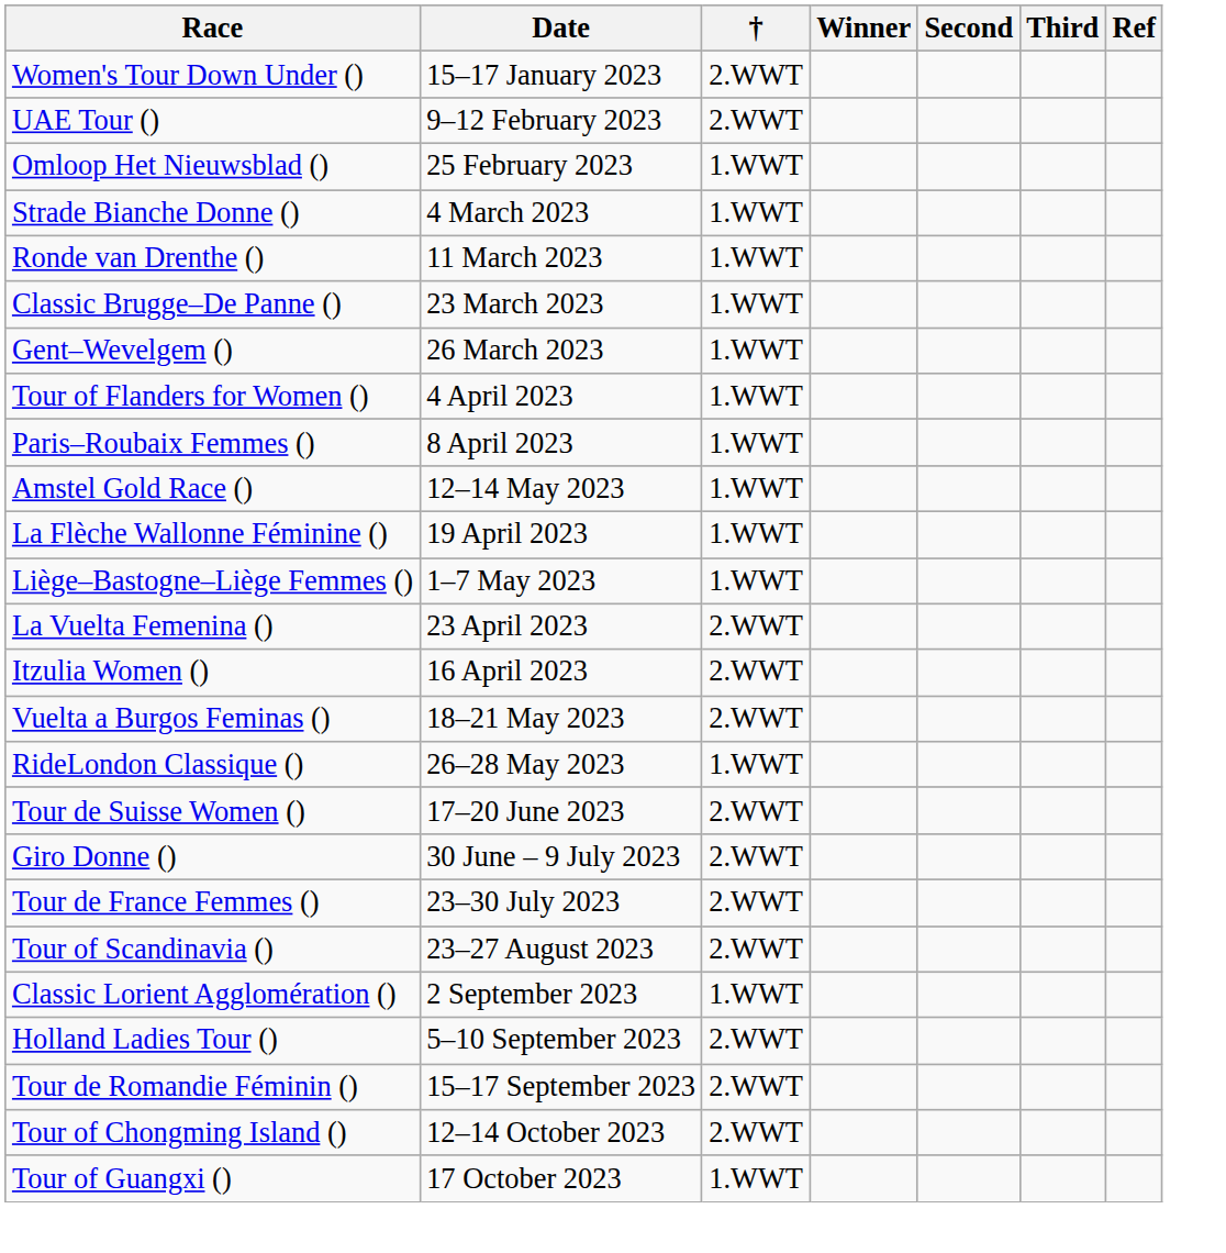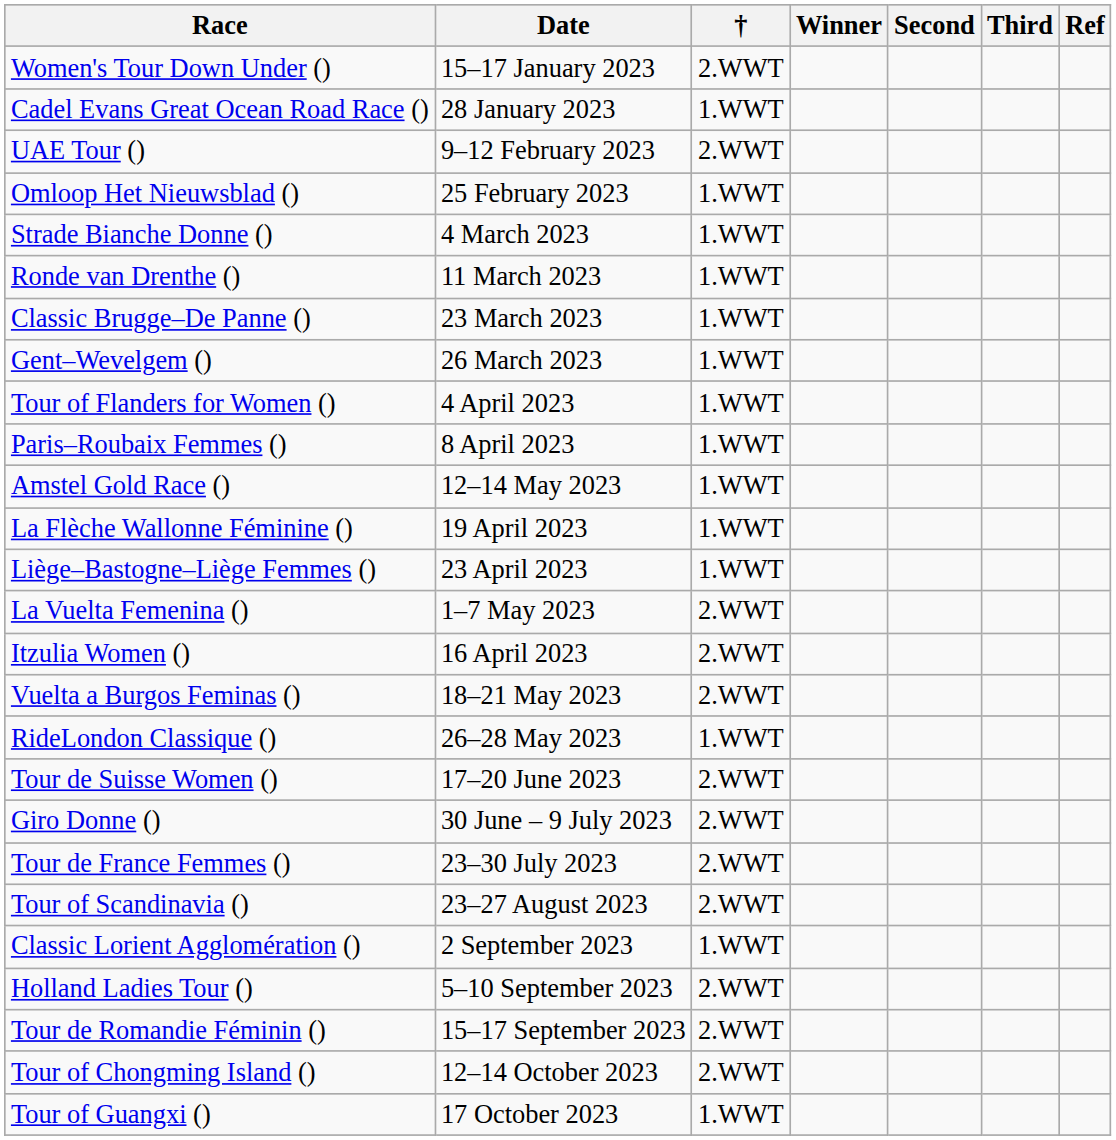+ row: Cadel Evans Great Ocean Road Race () | 28 January 2023 | 1.WWT
Liège–Bastogne–Liège Femmes () | Date: 1–7 May 2023 -> 23 April 2023
La Vuelta Femenina () | Date: 23 April 2023 -> 1–7 May 2023
